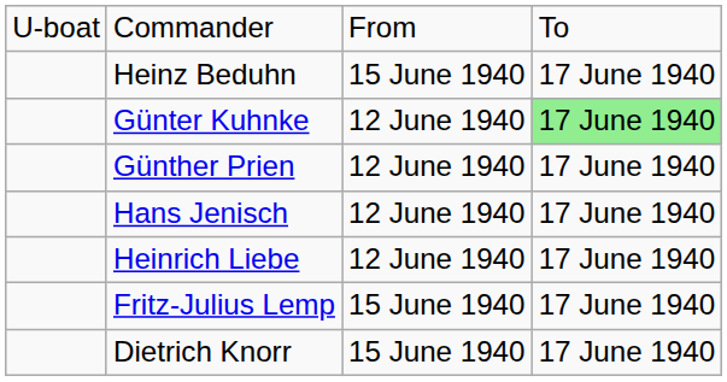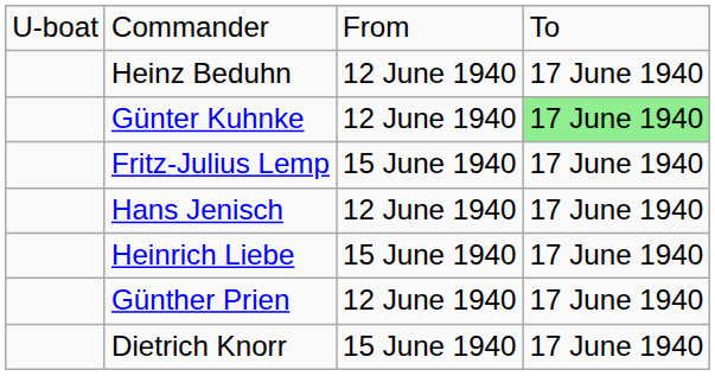Heinz Beduhn | column 3: 15 June 1940 -> 12 June 1940
rows swapped: Fritz-Julius Lemp <-> Günther Prien
Heinrich Liebe | column 3: 12 June 1940 -> 15 June 1940
